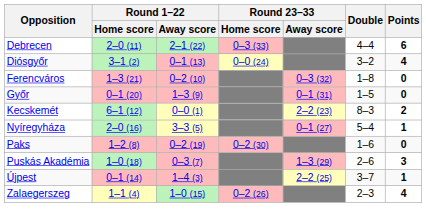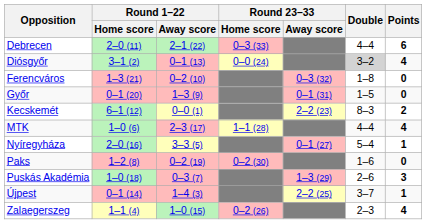Diósgyőr | Double: no background -> lightgrey background
+ row: MTK | 1–0 (6) | 2–3 (17) | 1–1 (28) | 4–4 | 4
